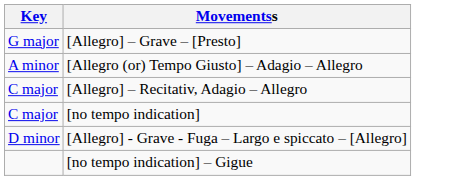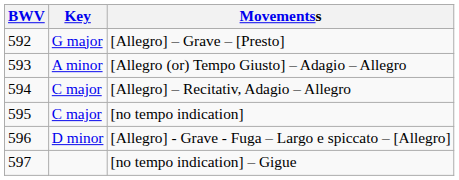+ column: BWV | 592 | 593 | 594 | 595 | 596 | 597
